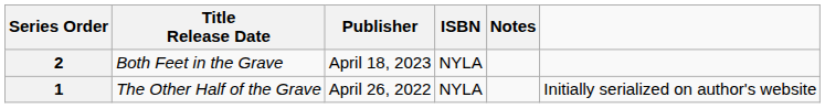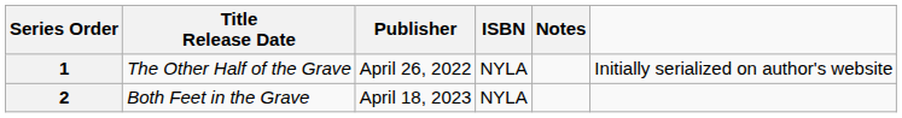rows swapped: 1 <-> 2
